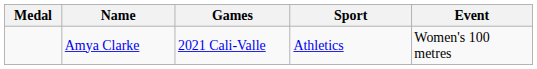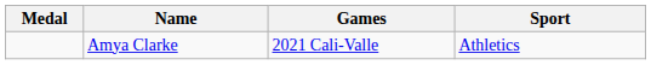- column: Event | Women's 100 metres
